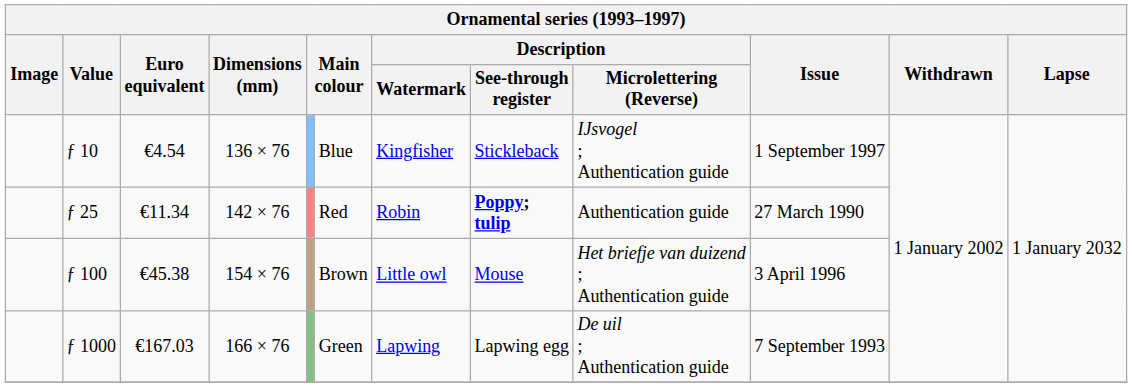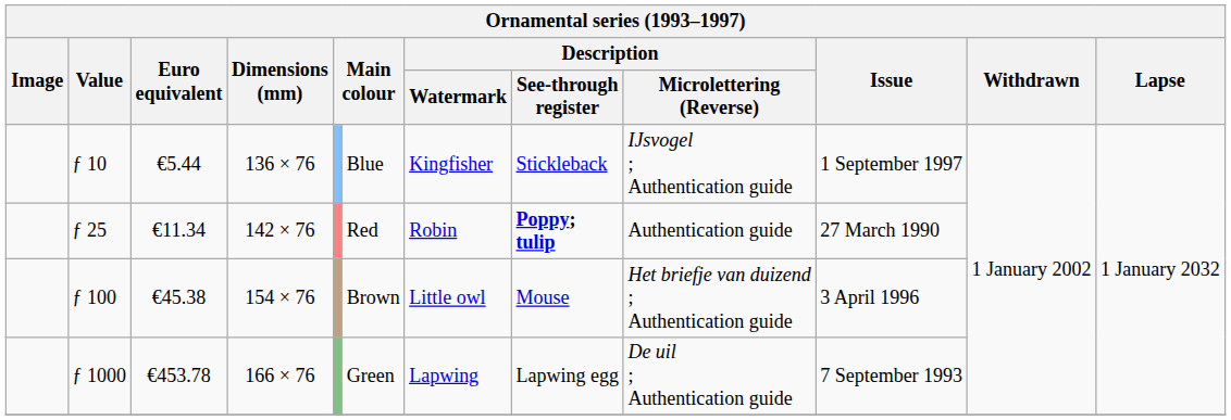ƒ 10 | Euro equivalent: €4.54 -> €5.44
ƒ 1000 | Euro equivalent: €167.03 -> €453.78
